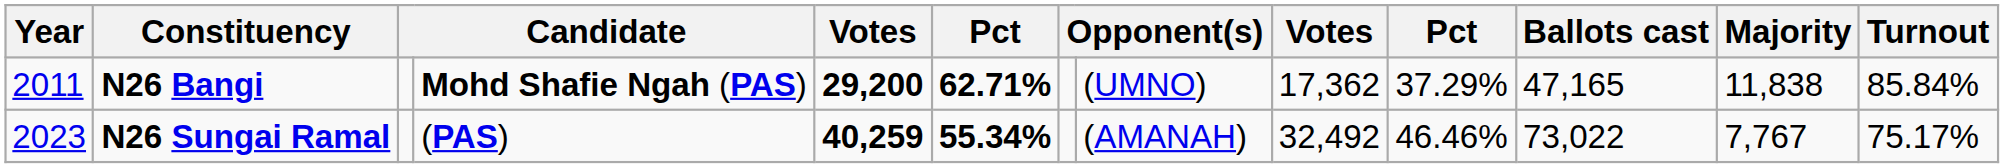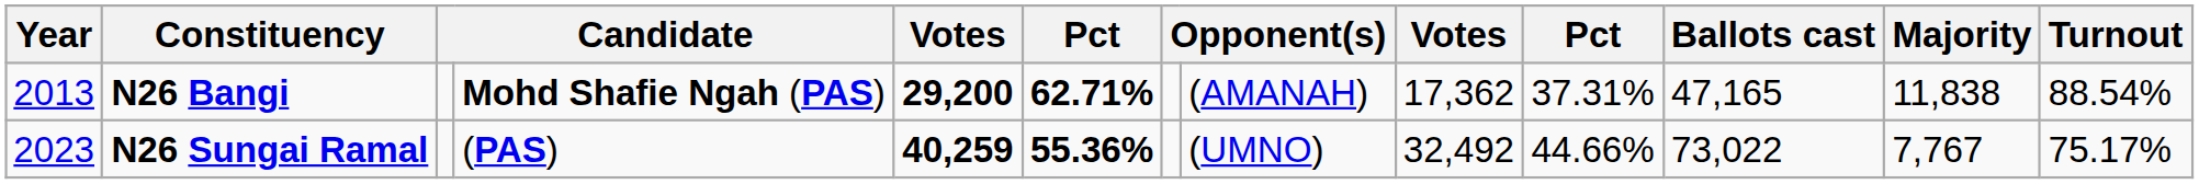N26 Bangi | Year: 2011 -> 2013
N26 Bangi | column 8: (UMNO) -> (AMANAH)
N26 Bangi | column 10: 37.29% -> 37.31%
N26 Bangi | Turnout: 85.84% -> 88.54%
N26 Sungai Ramal | column 6: 55.34% -> 55.36%
N26 Sungai Ramal | column 8: (AMANAH) -> (UMNO)
N26 Sungai Ramal | column 10: 46.46% -> 44.66%
